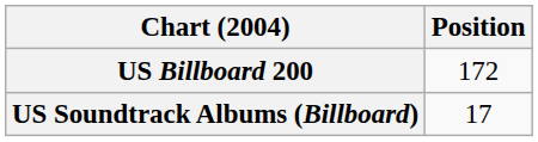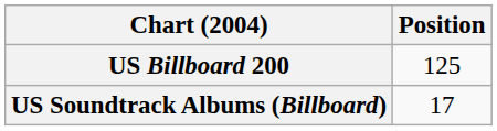US Billboard 200 | Position: 172 -> 125
